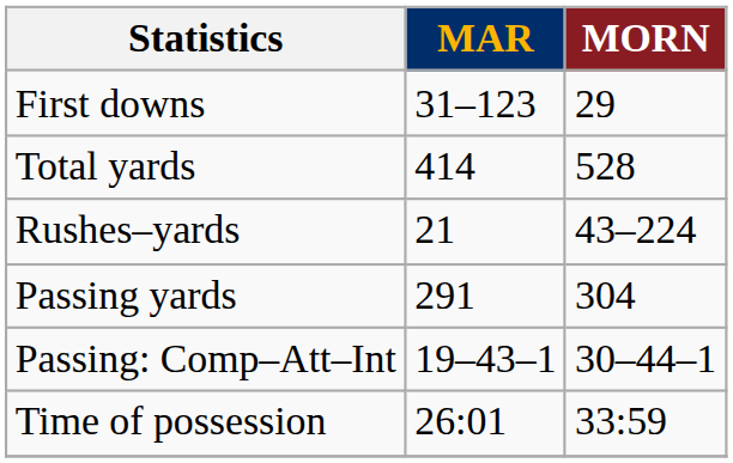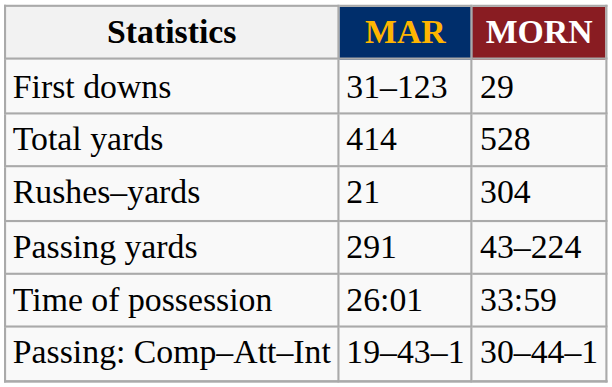Rushes–yards | MORN: 43–224 -> 304
Passing yards | MORN: 304 -> 43–224
rows swapped: Passing: Comp–Att–Int <-> Time of possession
